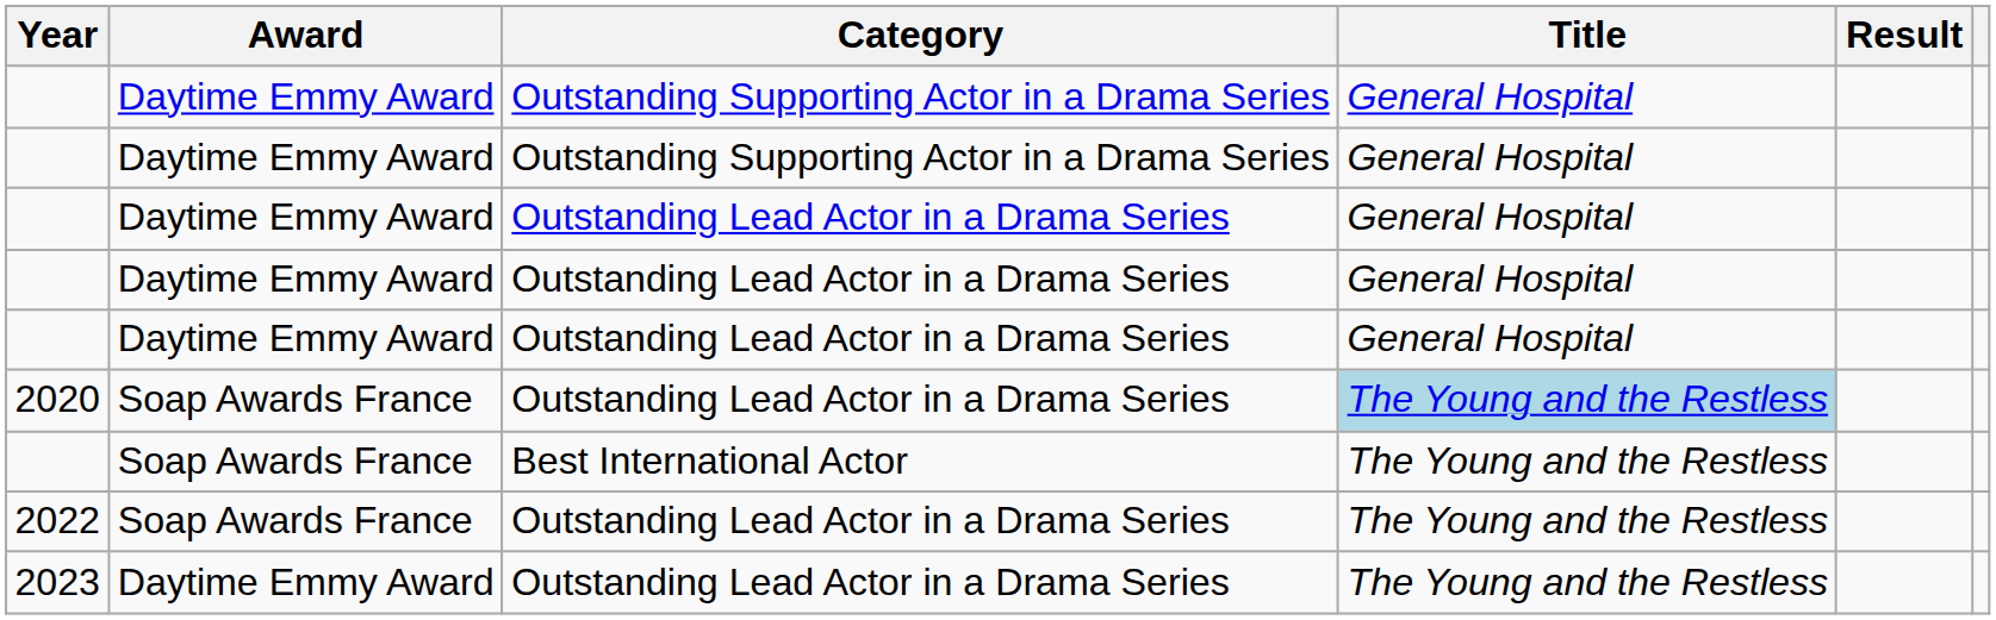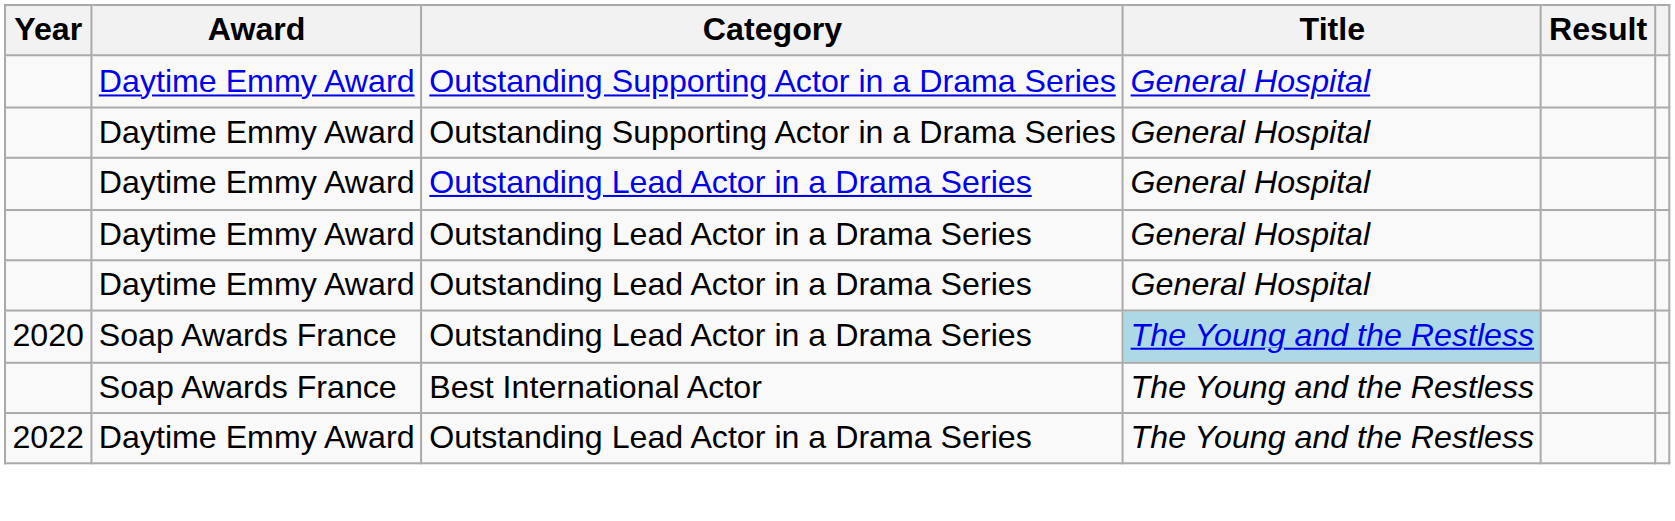2022 | Award: Soap Awards France -> Daytime Emmy Award
- row: 2023 | Daytime Emmy Award | Outstanding Lead Actor in a Drama Series | The Young and the Restless
